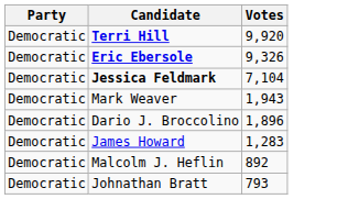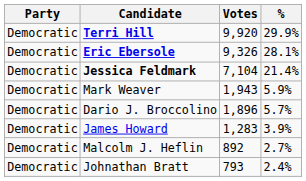+ column: % | 29.9% | 28.1% | 21.4% | 5.9% | 5.7% | 3.9% | 2.7% | 2.4%
